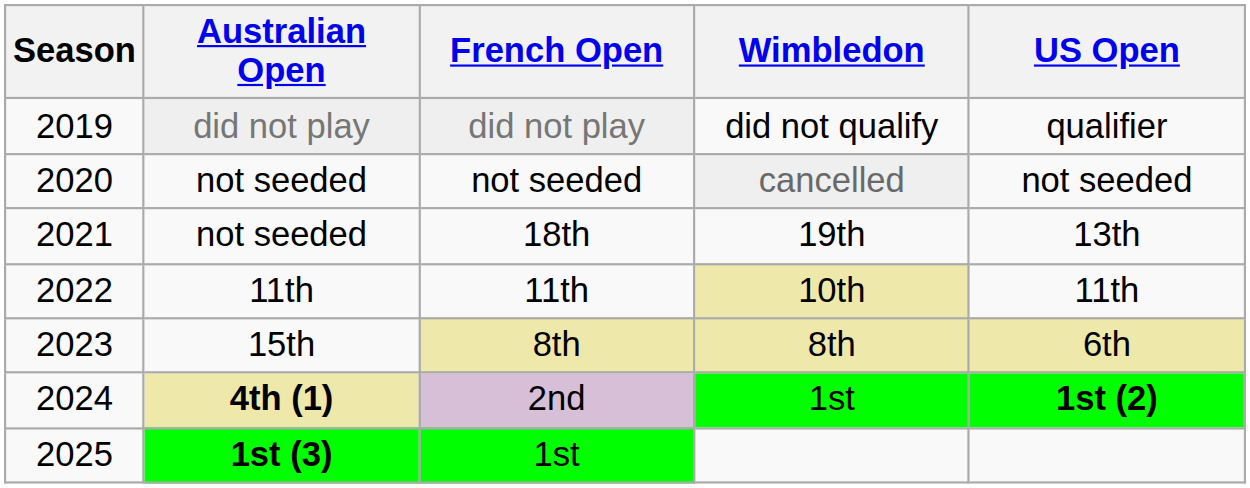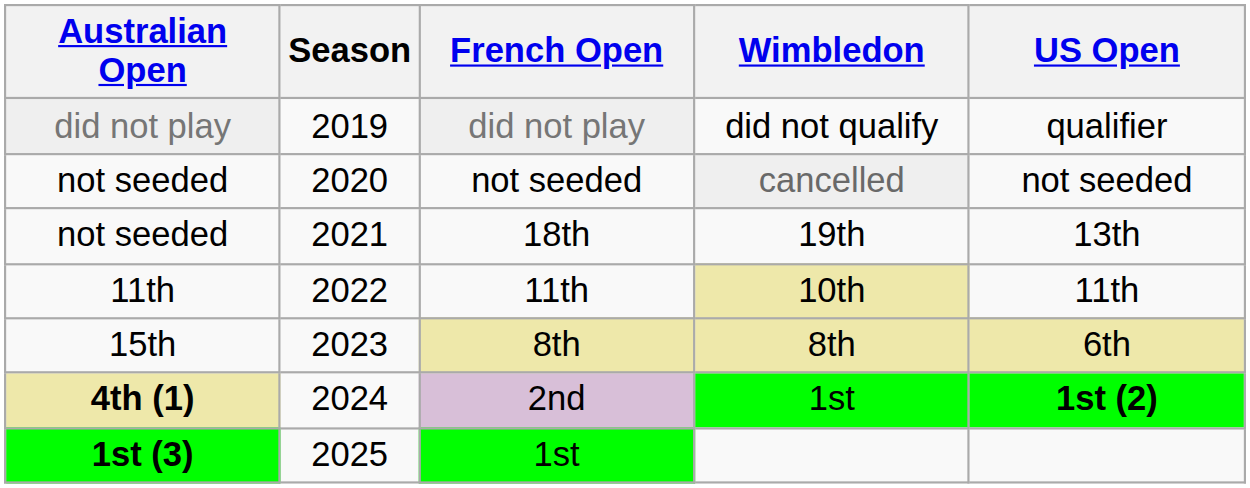columns swapped: Season <-> Australian Open
